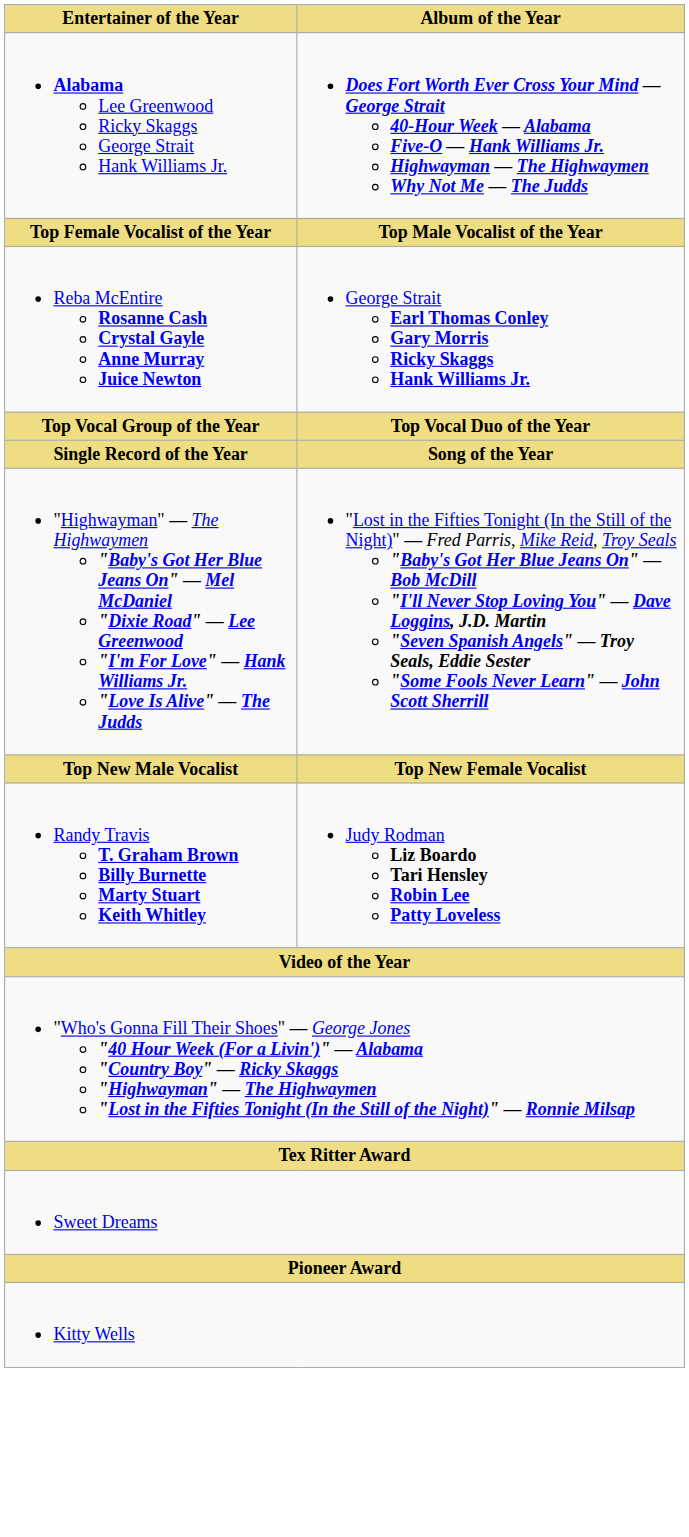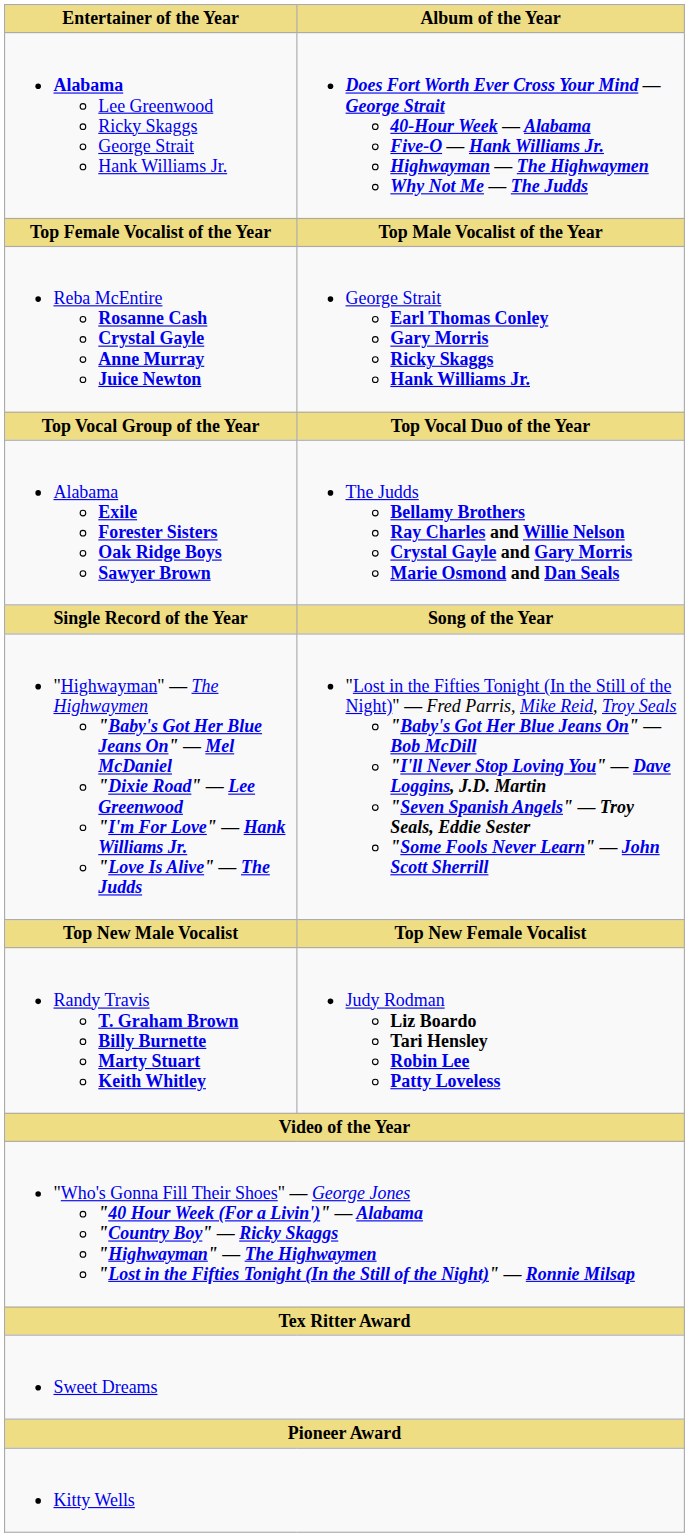+ row: Alabama Exile Forester Sisters Oak Ridge Boys Sawyer Brown | The Judds Bellamy Brothers Ray Charles and Willie Nelson Crystal Gayle and Gary Morris Marie Osmond and Dan Seals
